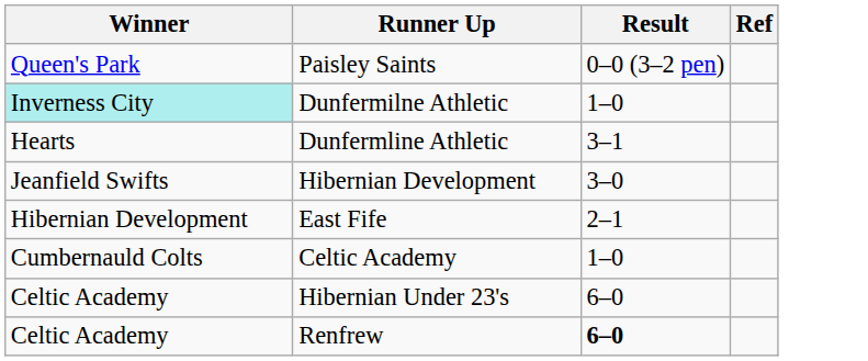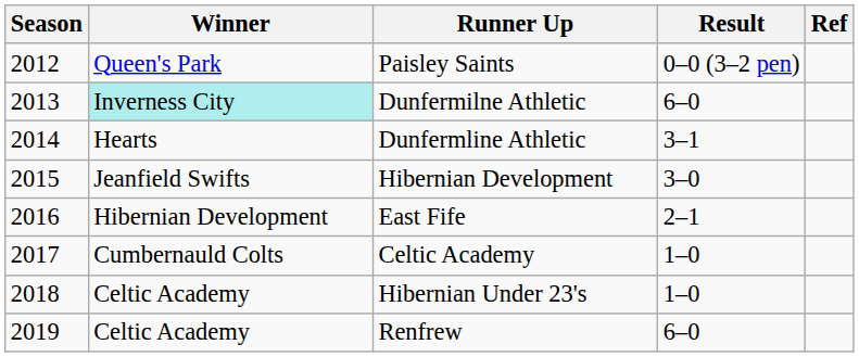+ column: Season | 2012 | 2013 | 2014 | 2015 | 2016 | 2017 | 2018 | 2019
Dunfermilne Athletic | Result: 1–0 -> 6–0
Hibernian Under 23's | Result: 6–0 -> 1–0
Renfrew | Result: bold -> normal
